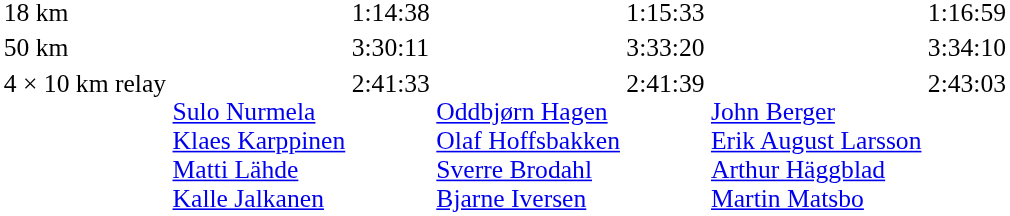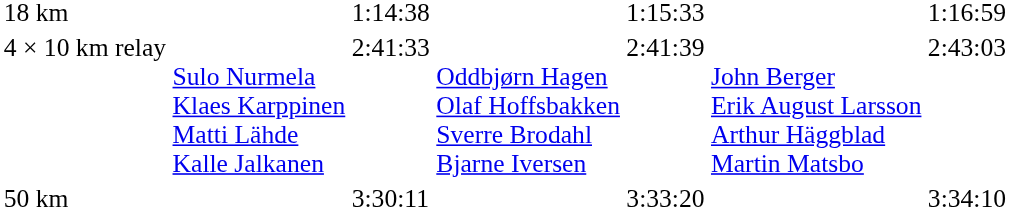rows swapped: 50 km <-> 4 × 10 km relay
